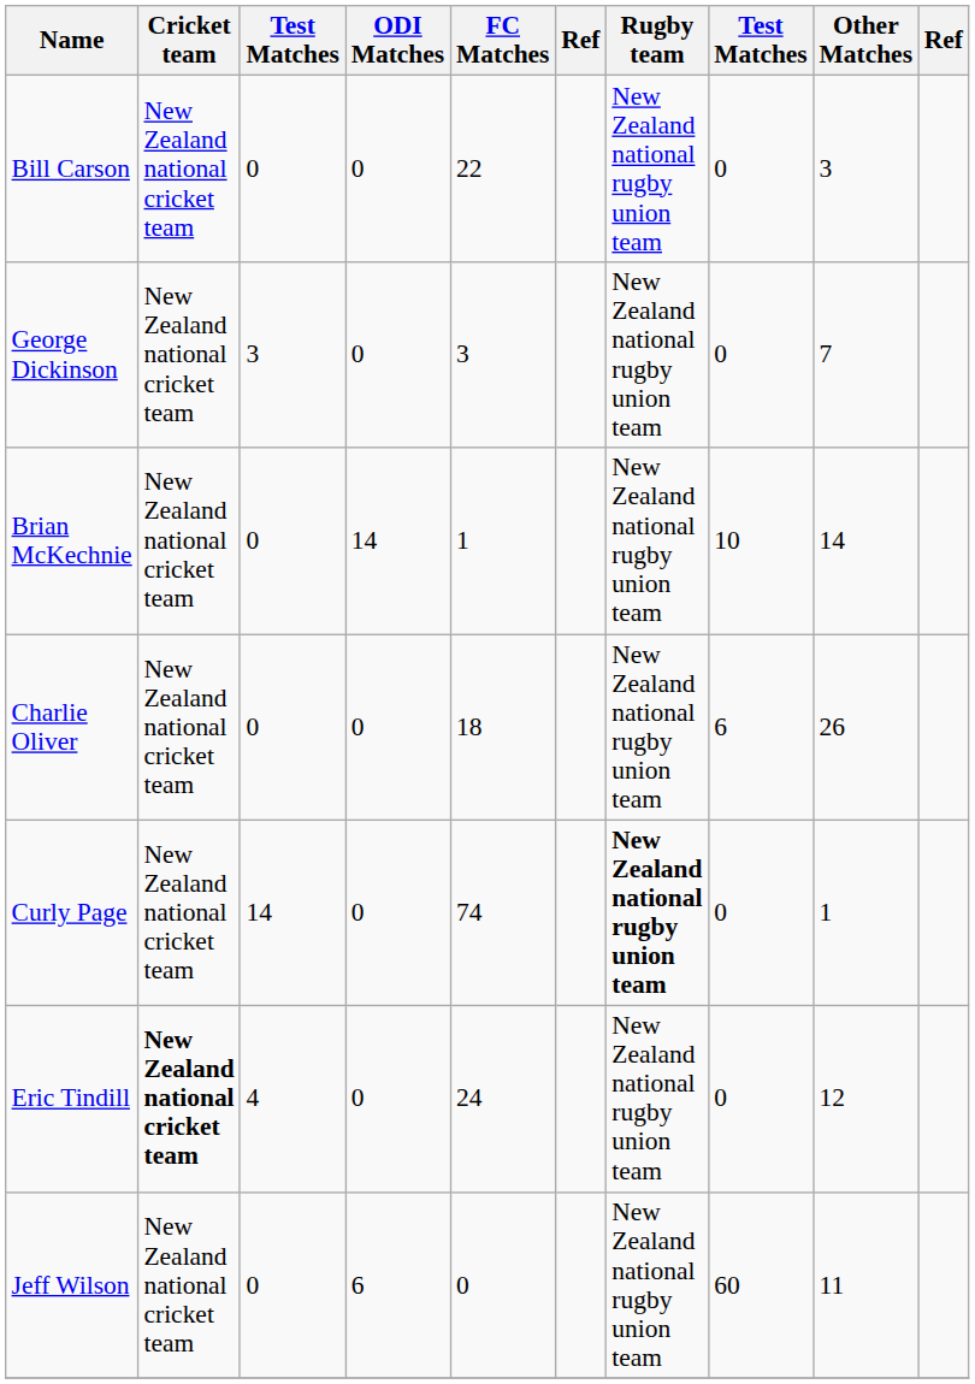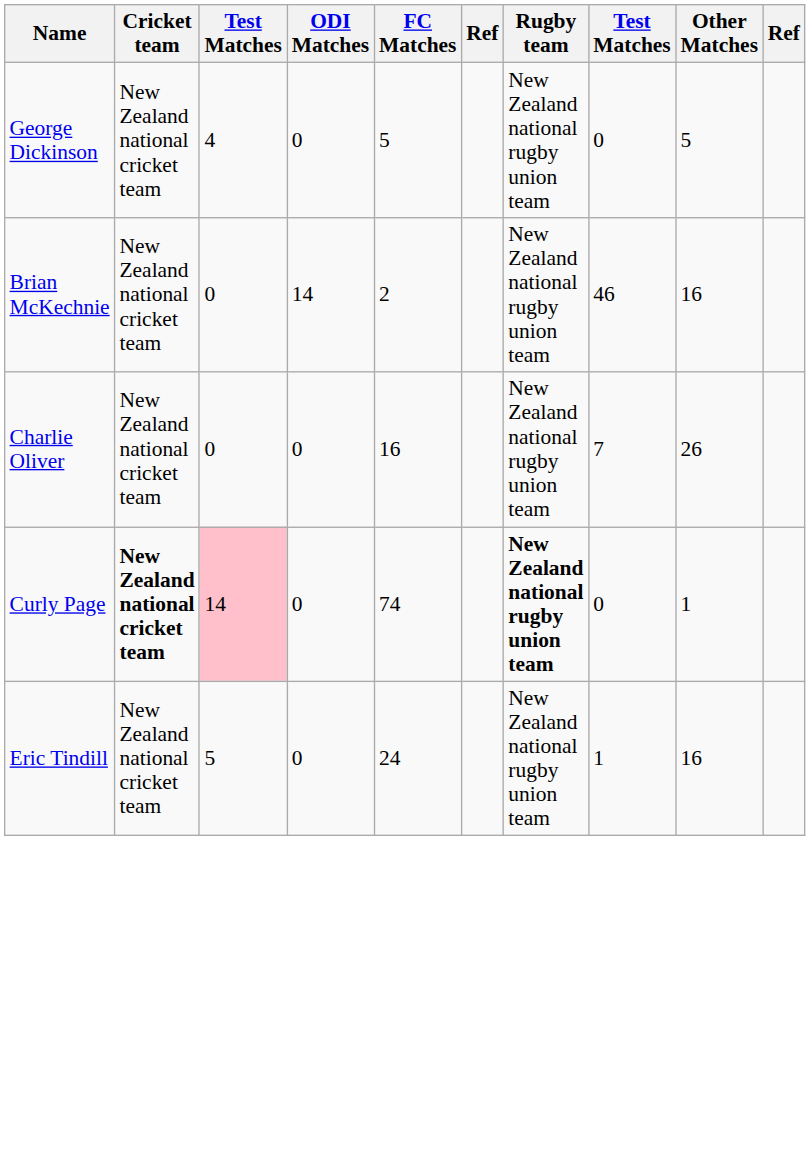- row: Bill Carson | New Zealand national cricket team | 0 | 0 | 22 | New Zealand national rugby union team | 0 | 3
George Dickinson | column 3: 3 -> 4
George Dickinson | FC Matches: 3 -> 5
George Dickinson | Other Matches: 7 -> 5
Brian McKechnie | FC Matches: 1 -> 2
Brian McKechnie | column 8: 10 -> 46
Brian McKechnie | Other Matches: 14 -> 16
Charlie Oliver | FC Matches: 18 -> 16
Charlie Oliver | column 8: 6 -> 7
Curly Page | Cricket team: normal -> bold
Curly Page | column 3: no background -> pink background
Eric Tindill | Cricket team: bold -> normal
Eric Tindill | column 3: 4 -> 5
Eric Tindill | column 8: 0 -> 1
Eric Tindill | Other Matches: 12 -> 16
- row: Jeff Wilson | New Zealand national cricket team | 0 | 6 | 0 | New Zealand national rugby union team | 60 | 11
